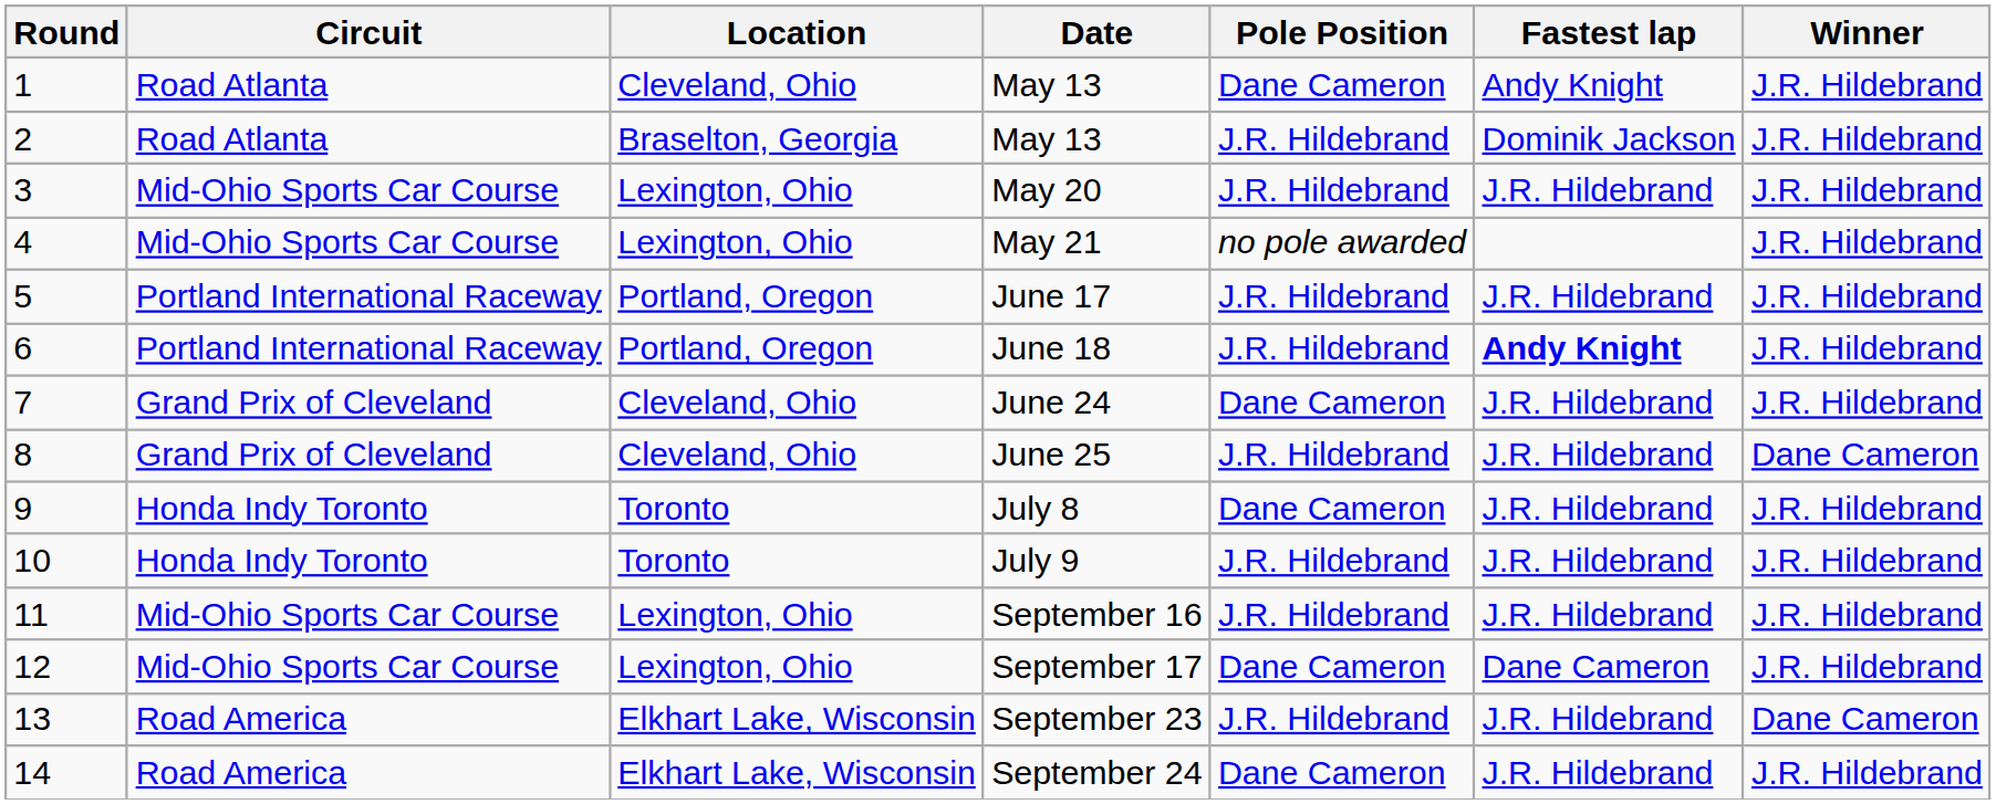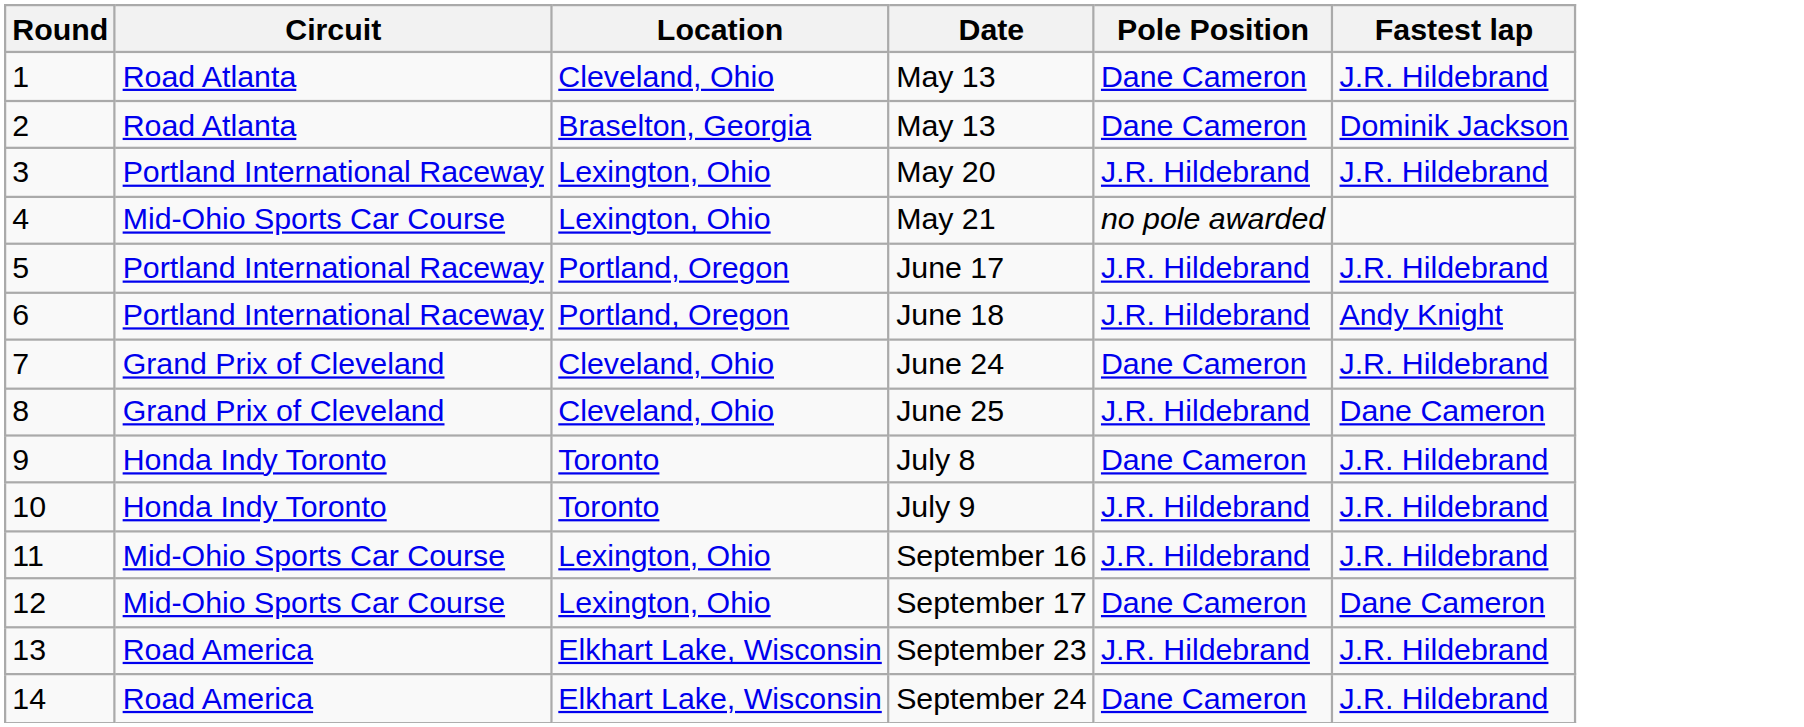- column: Winner | J.R. Hildebrand | J.R. Hildebrand | J.R. Hildebrand | J.R. Hildebrand | J.R. Hildebrand | J.R. Hildebrand | J.R. Hildebrand | Dane Cameron | J.R. Hildebrand | J.R. Hildebrand | J.R. Hildebrand | J.R. Hildebrand | Dane Cameron | J.R. Hildebrand
1 / May 13 | Fastest lap: Andy Knight -> J.R. Hildebrand
2 / May 13 | Pole Position: J.R. Hildebrand -> Dane Cameron
May 20 | Circuit: Mid-Ohio Sports Car Course -> Portland International Raceway
June 18 | Fastest lap: bold -> normal
June 25 | Fastest lap: J.R. Hildebrand -> Dane Cameron
